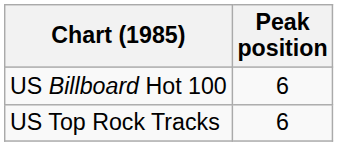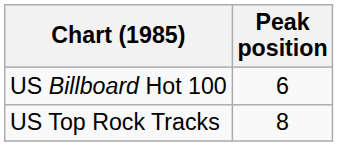US Top Rock Tracks | Peak position: 6 -> 8
